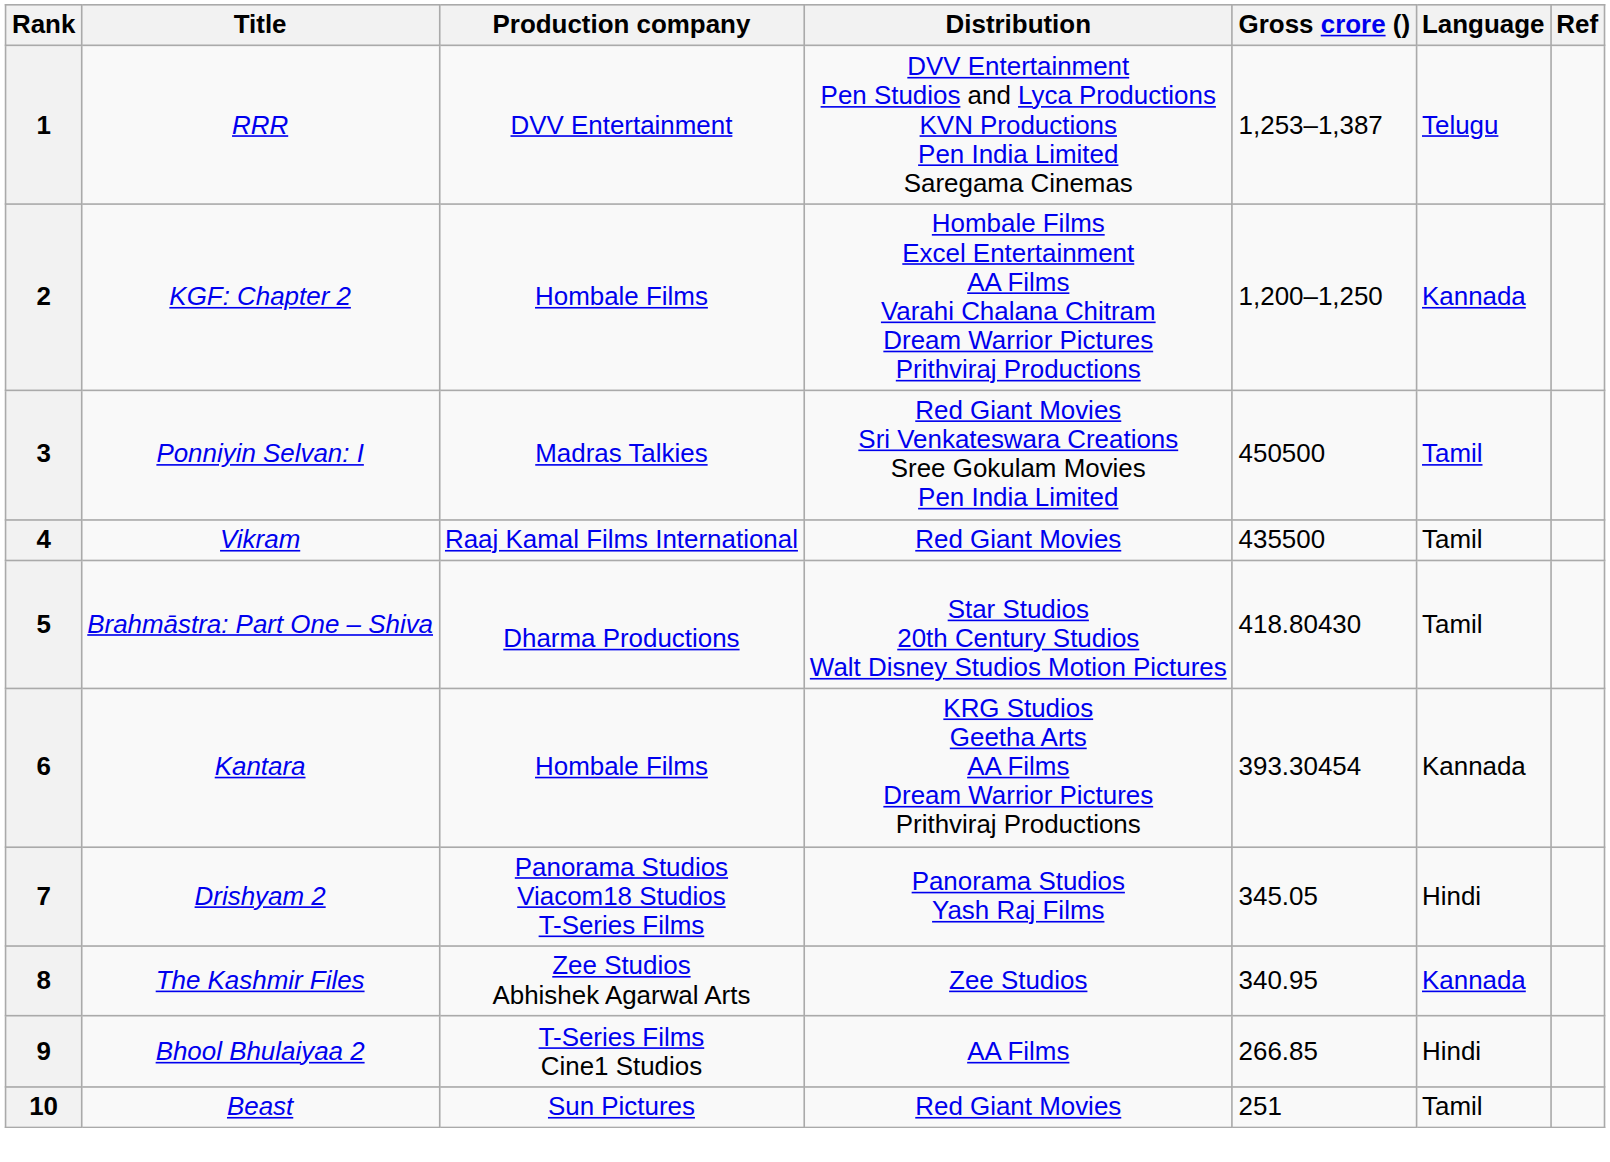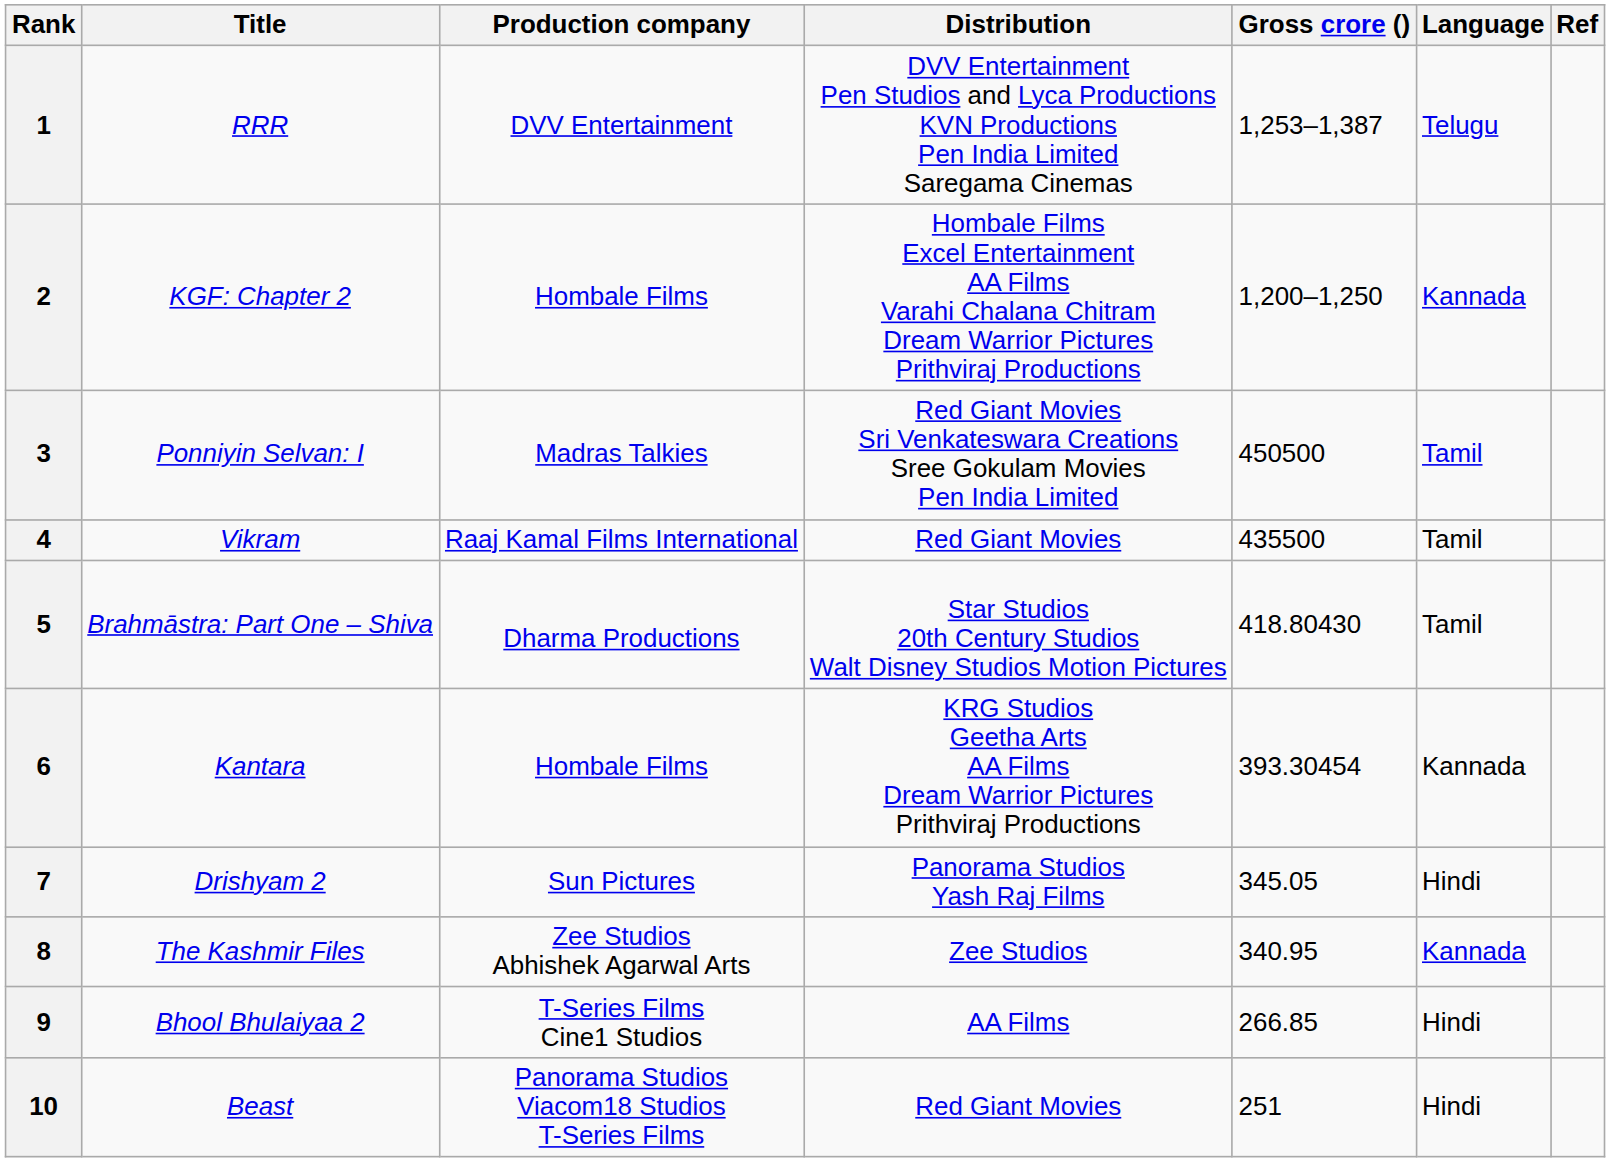7 | Production company: Panorama Studios Viacom18 Studios T-Series Films -> Sun Pictures
10 | Production company: Sun Pictures -> Panorama Studios Viacom18 Studios T-Series Films
10 | Language: Tamil -> Hindi
